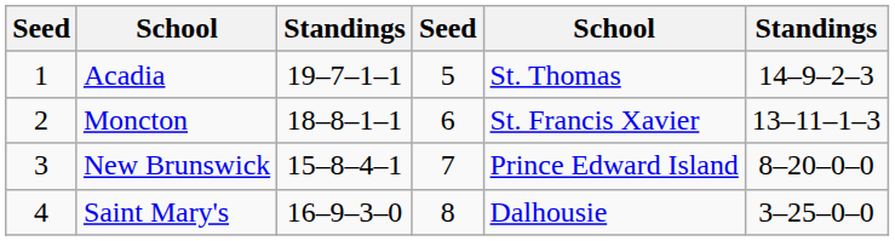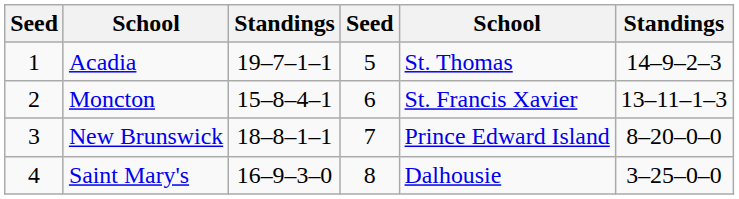Moncton | column 3: 18–8–1–1 -> 15–8–4–1
New Brunswick | column 3: 15–8–4–1 -> 18–8–1–1
